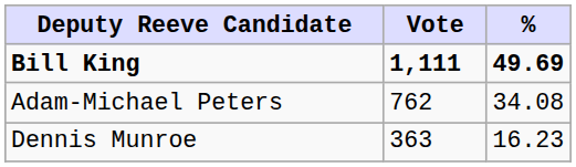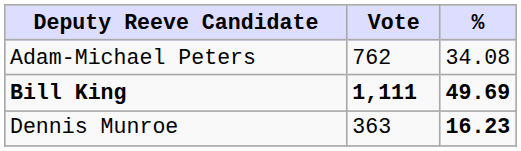rows swapped: Bill King <-> Adam-Michael Peters
Dennis Munroe | %: normal -> bold
